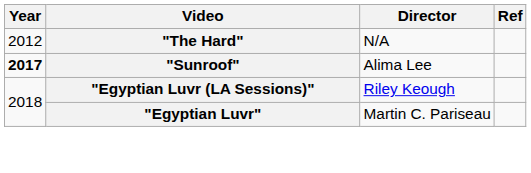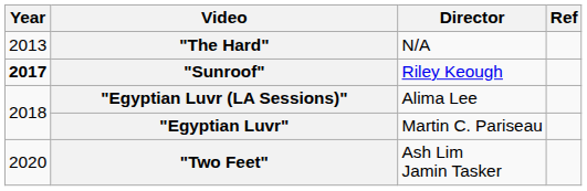"The Hard" | Year: 2012 -> 2013
"Sunroof" | Director: Alima Lee -> Riley Keough
"Egyptian Luvr (LA Sessions)" | Director: Riley Keough -> Alima Lee
+ row: 2020 | "Two Feet" | Ash Lim Jamin Tasker
